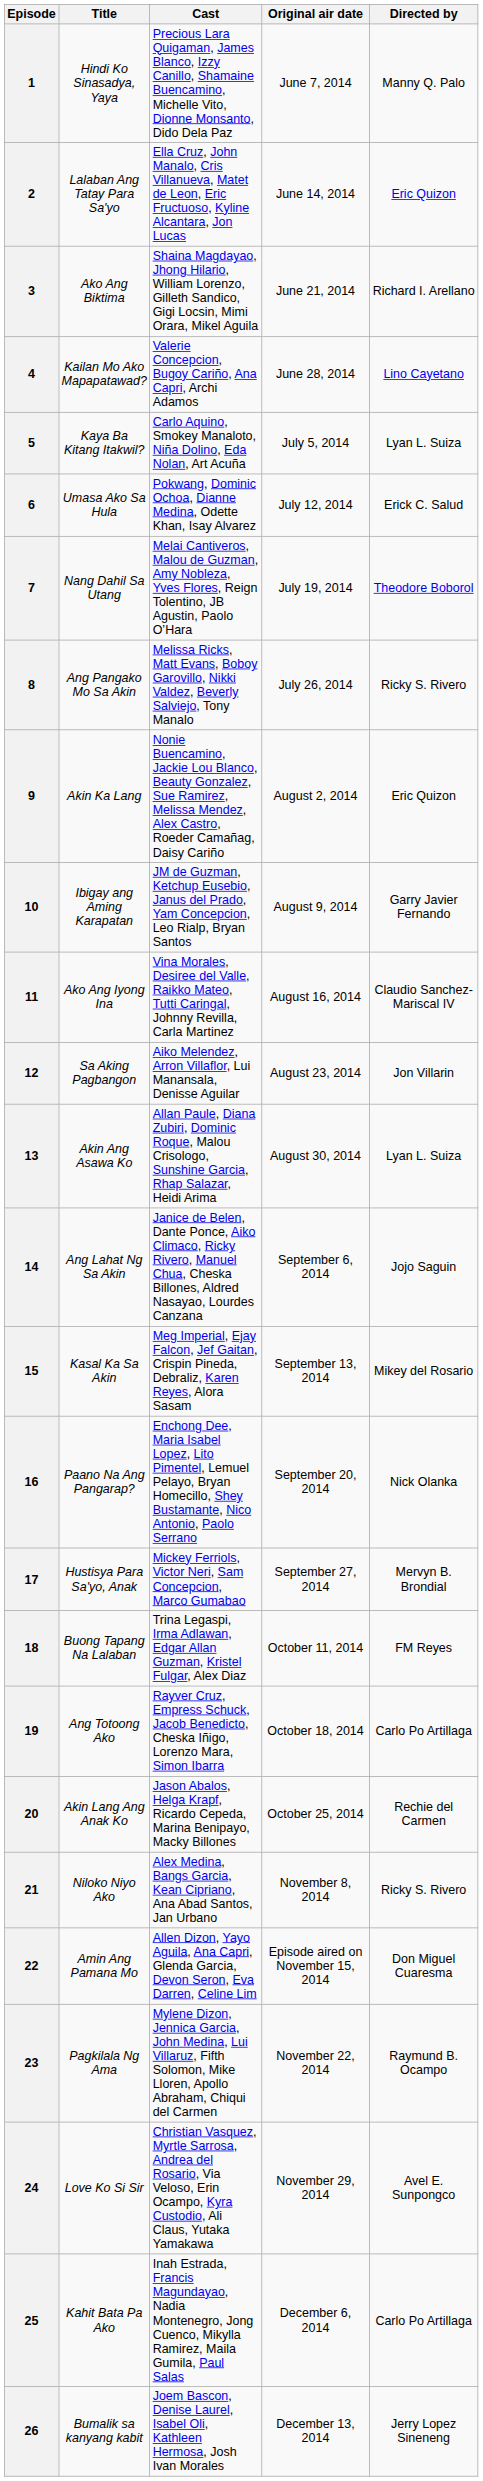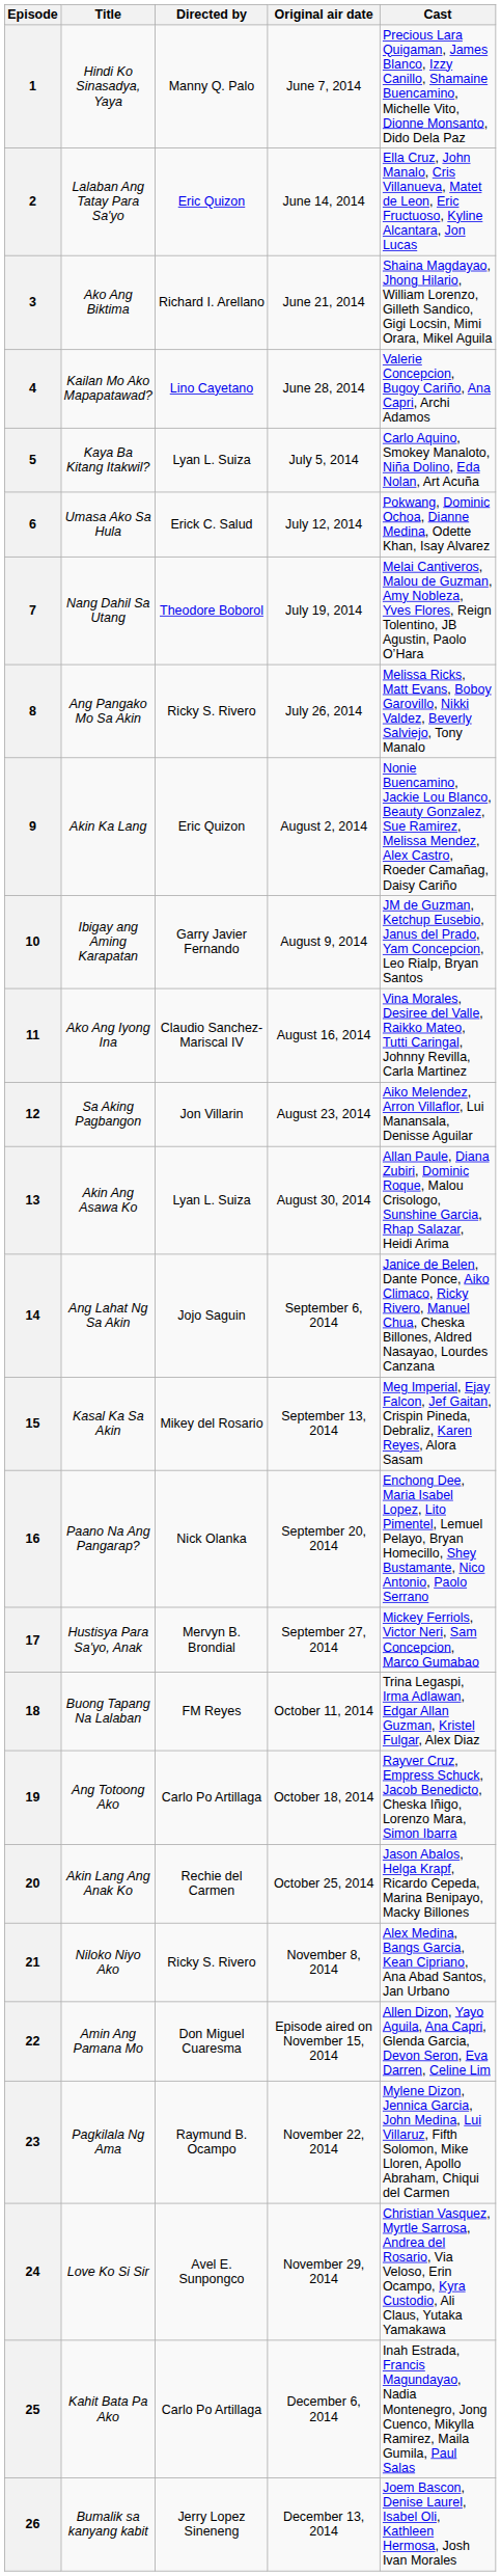columns swapped: Cast <-> Directed by
